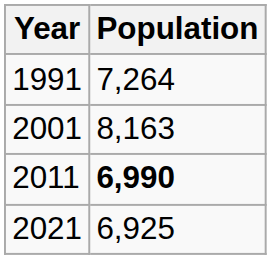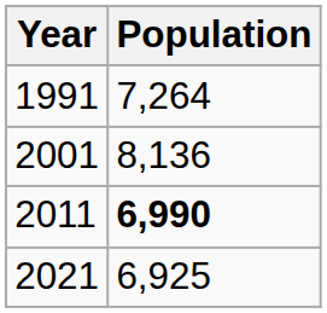2001 | Population: 8,163 -> 8,136
